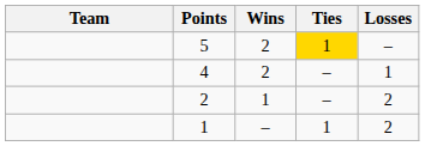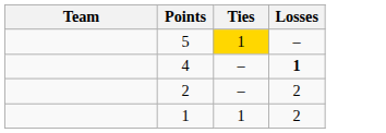- column: Wins | 2 | 2 | 1 | –
4 | Losses: normal -> bold
